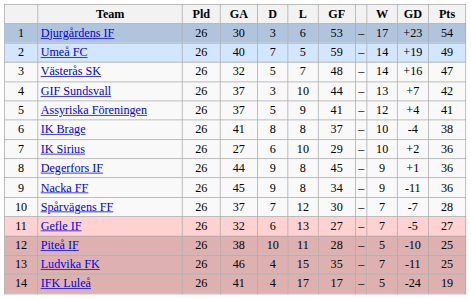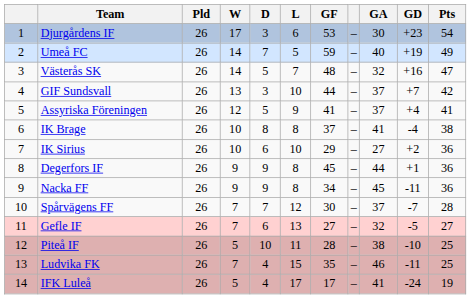columns swapped: W <-> GA
